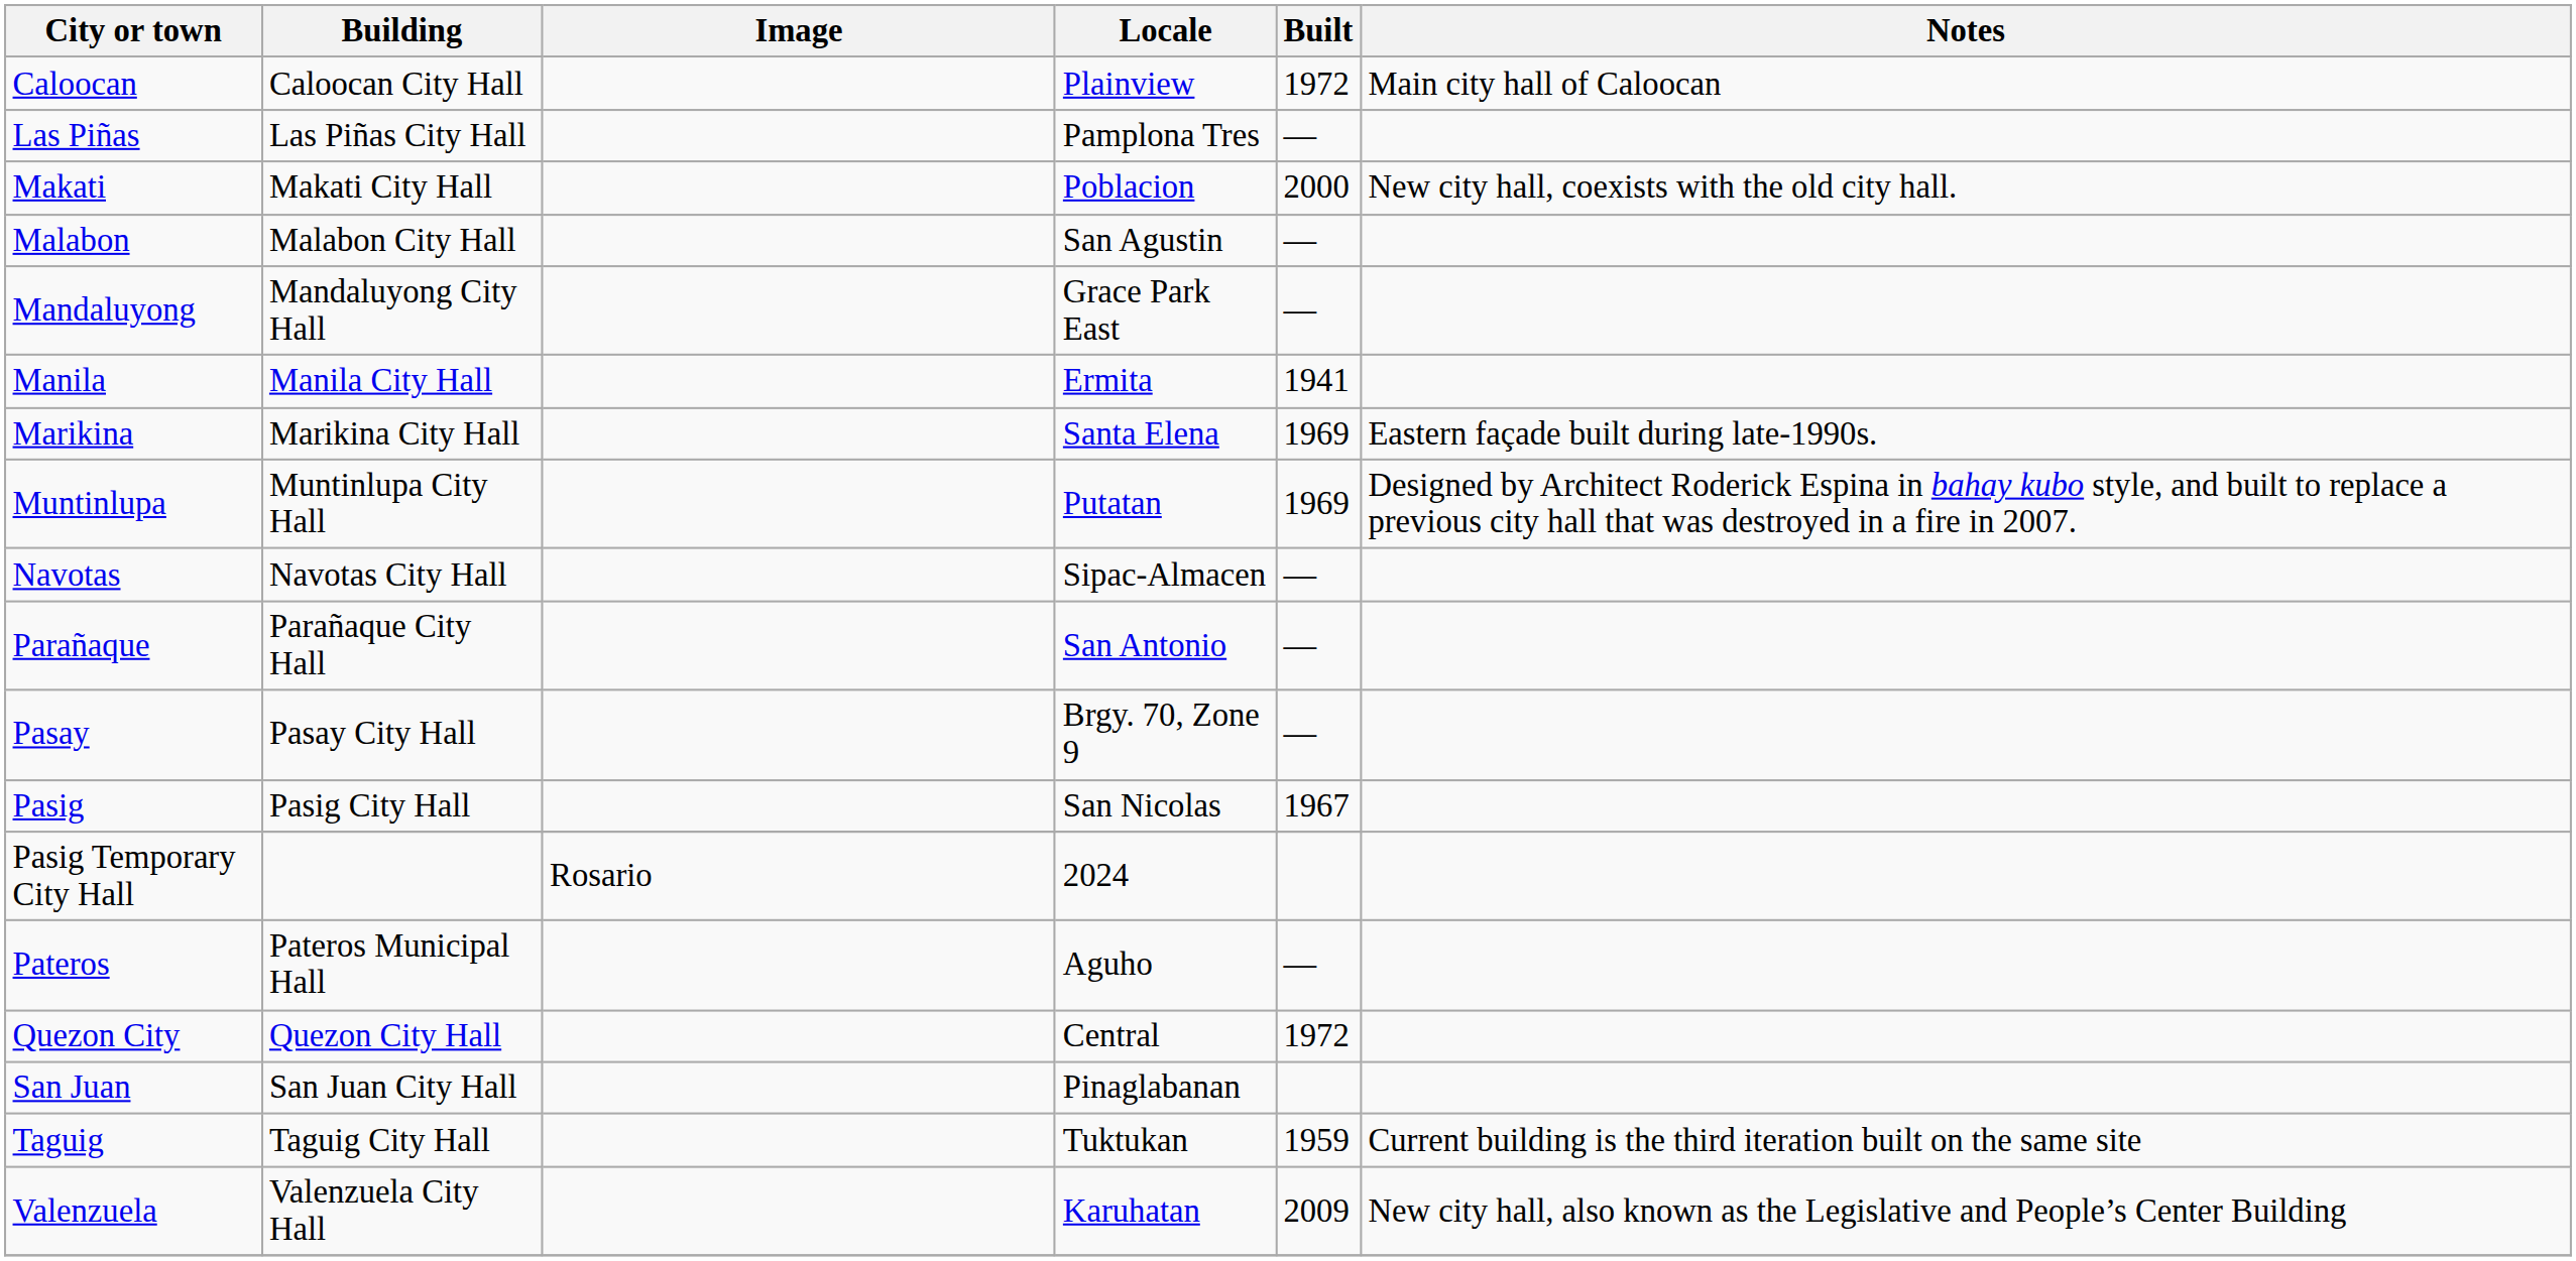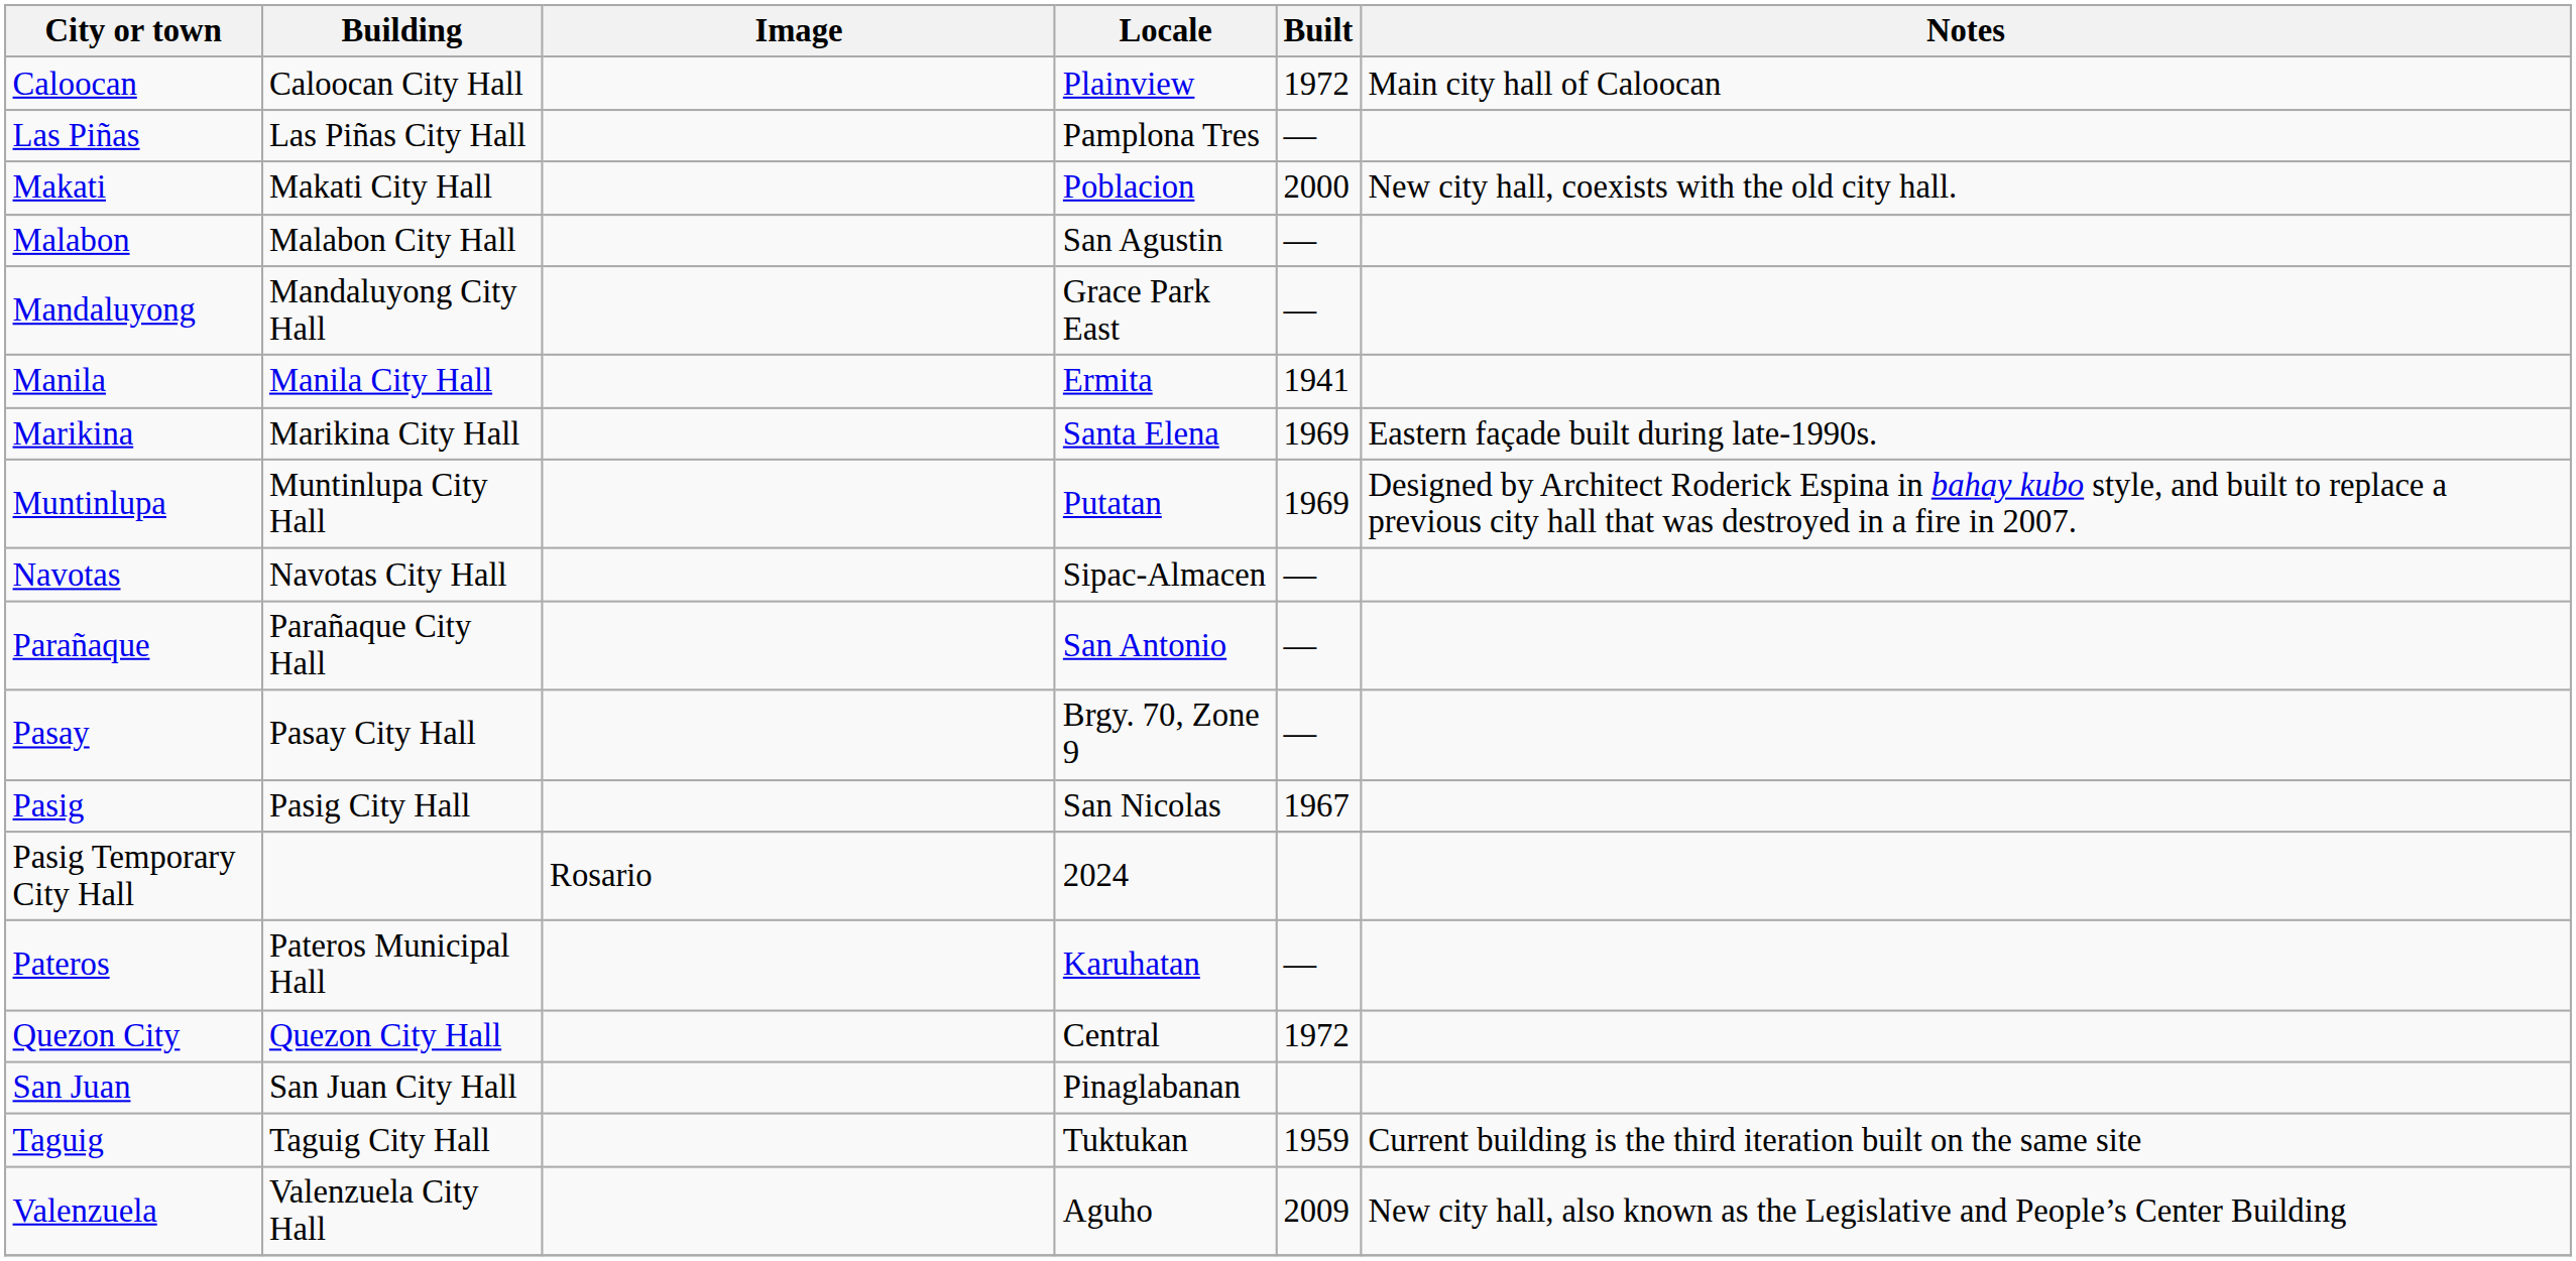Pateros | Locale: Aguho -> Karuhatan
Valenzuela | Locale: Karuhatan -> Aguho
